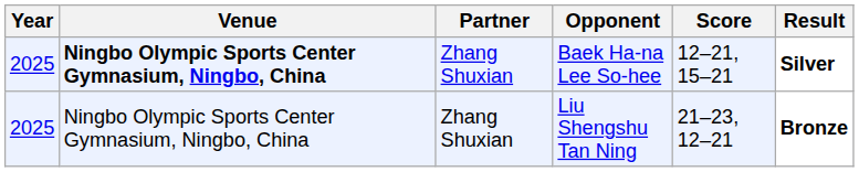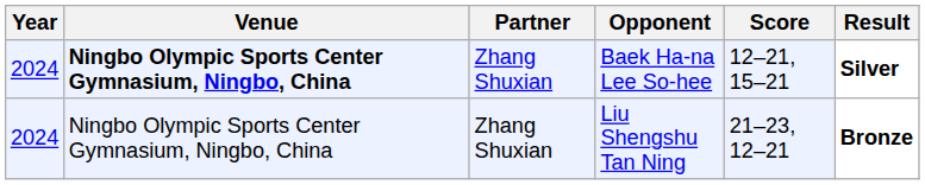Baek Ha-na Lee So-hee | Year: 2025 -> 2024
Liu Shengshu Tan Ning | Year: 2025 -> 2024
